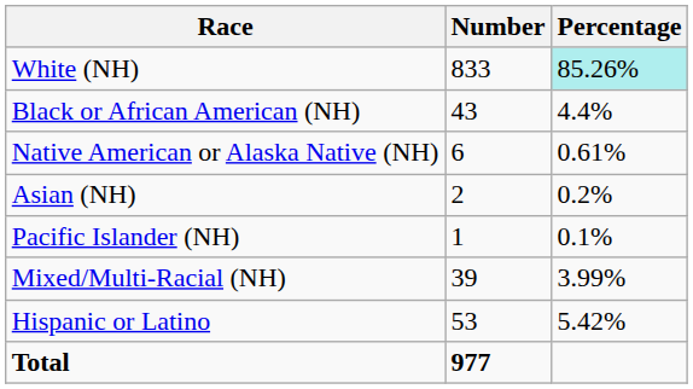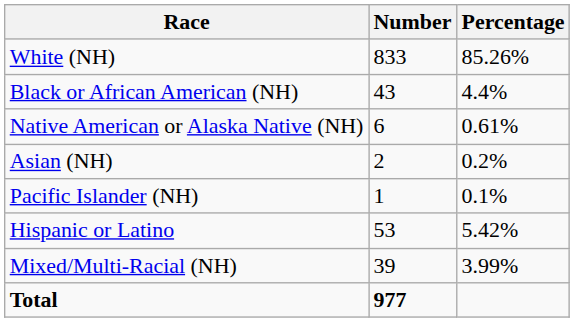White (NH) | Percentage: paleturquoise background -> no background
rows swapped: Mixed/Multi-Racial (NH) <-> Hispanic or Latino
